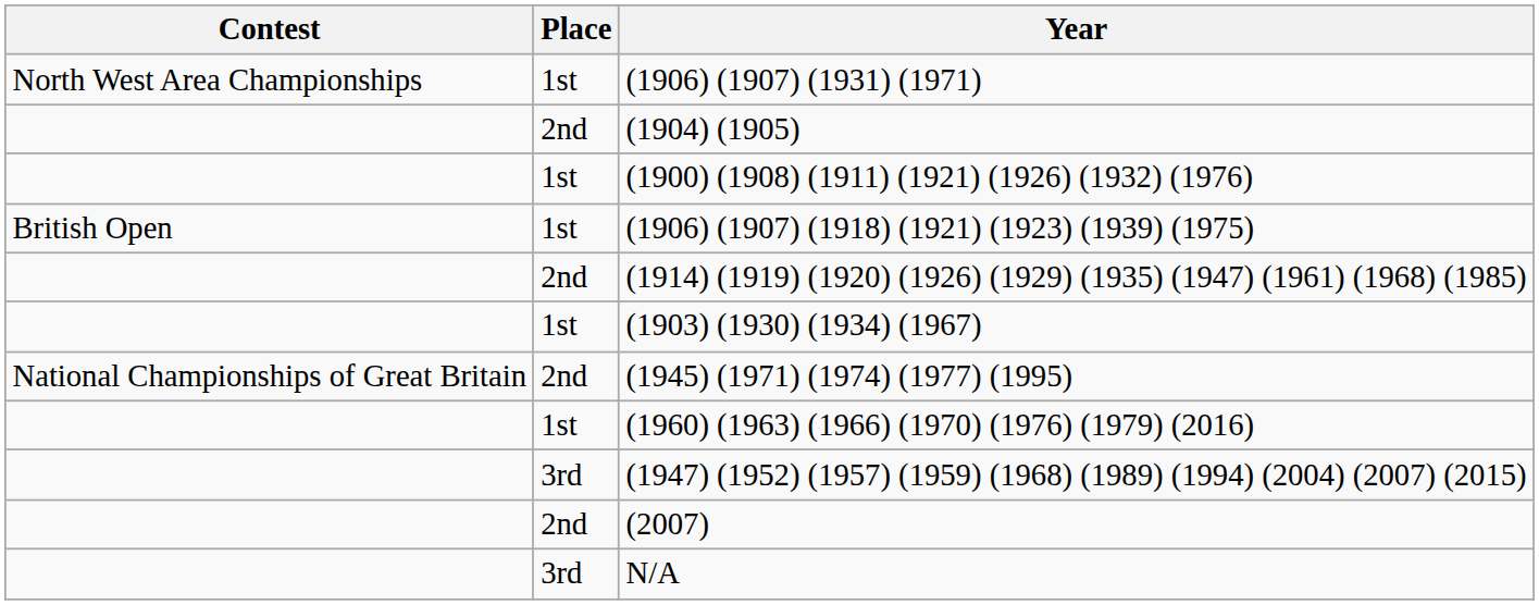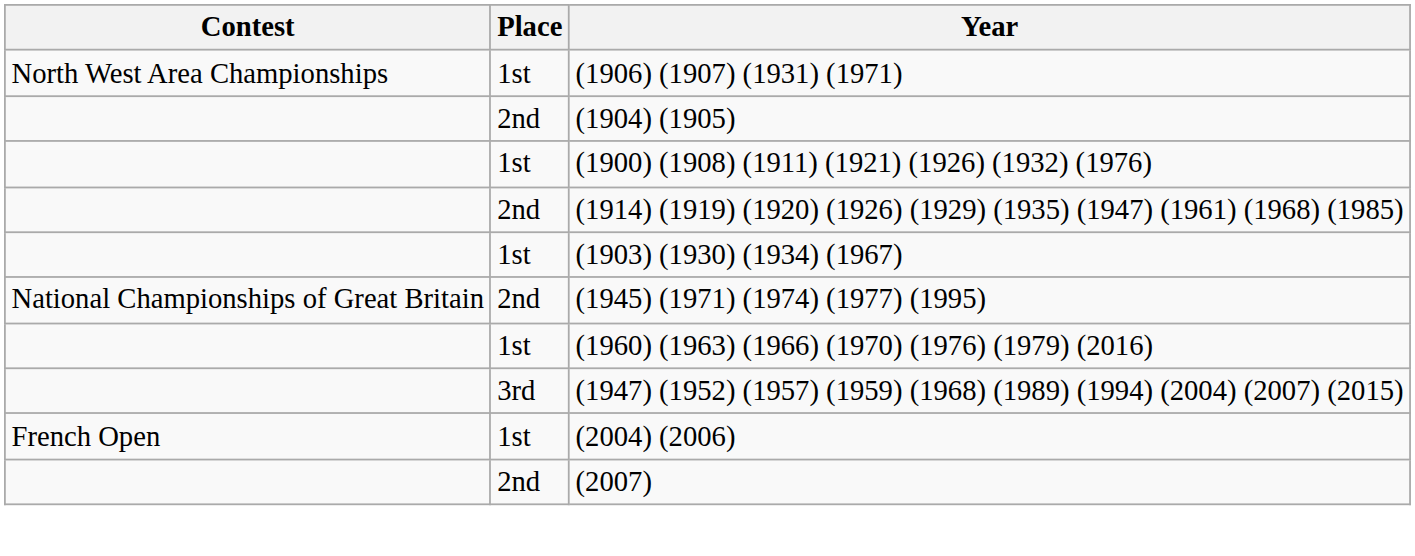- row: British Open | 1st | (1906) (1907) (1918) (1921) (1923) (1939) (1975)
+ row: French Open | 1st | (2004) (2006)
- row: 3rd | N/A
